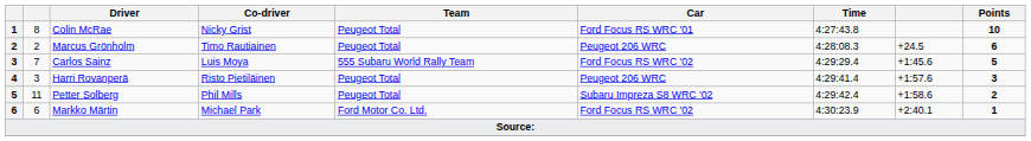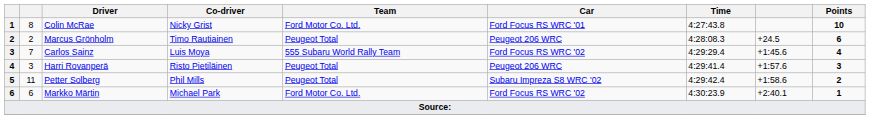Colin McRae | Team: Peugeot Total -> Ford Motor Co. Ltd.
Carlos Sainz | Points: 5 -> 4
